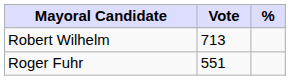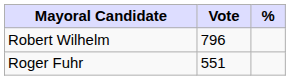Robert Wilhelm | Vote: 713 -> 796
